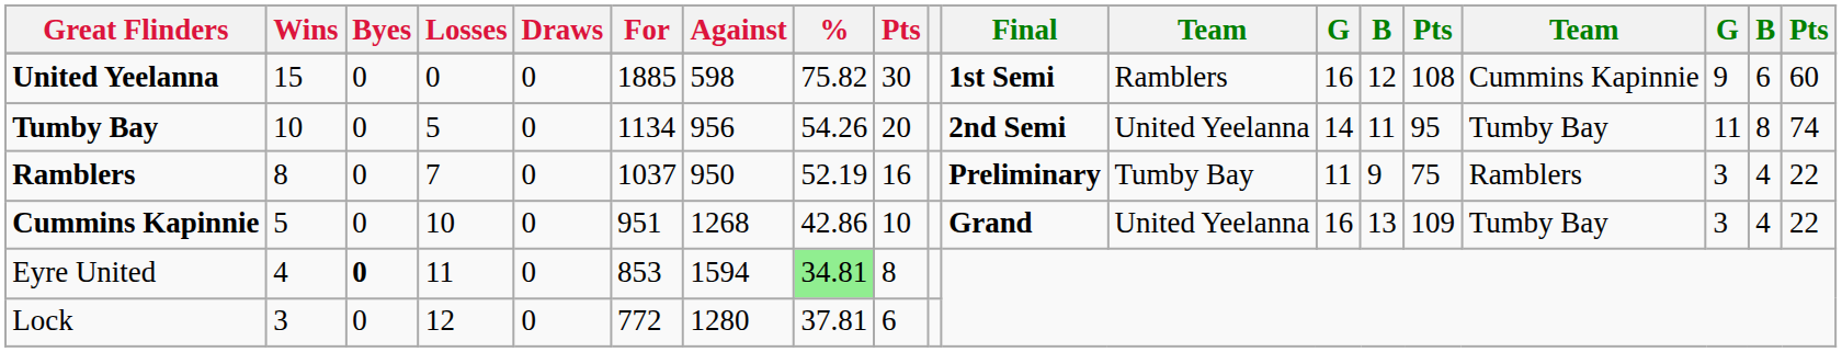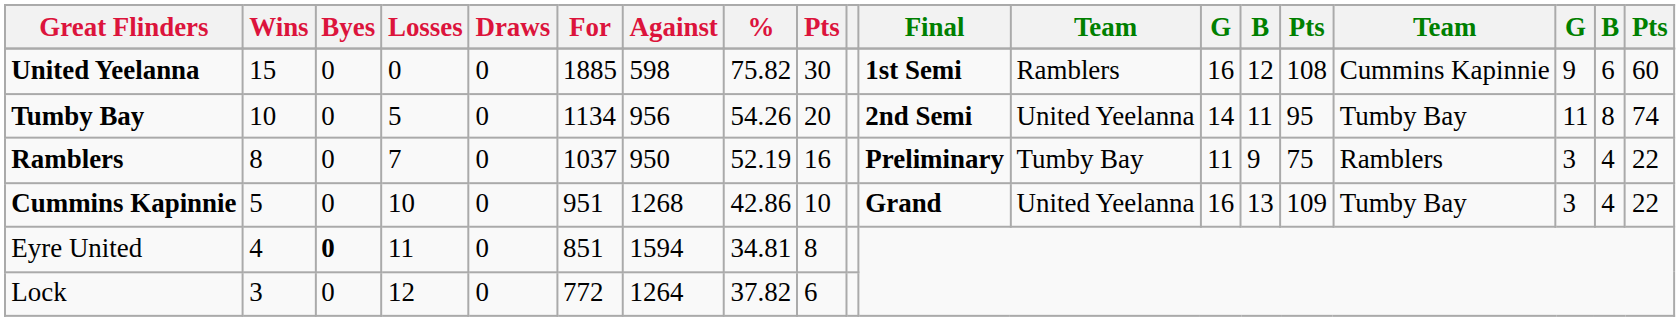Eyre United | For: 853 -> 851
Eyre United | %: lightgreen background -> no background
Lock | Against: 1280 -> 1264
Lock | %: 37.81 -> 37.82
